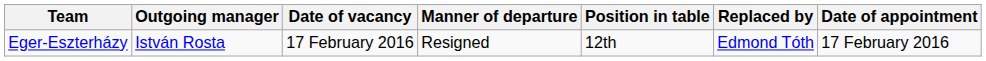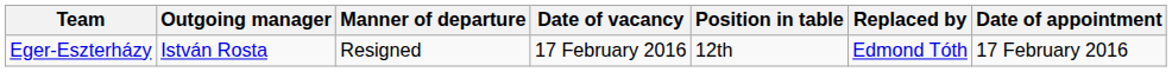columns swapped: Manner of departure <-> Date of vacancy
